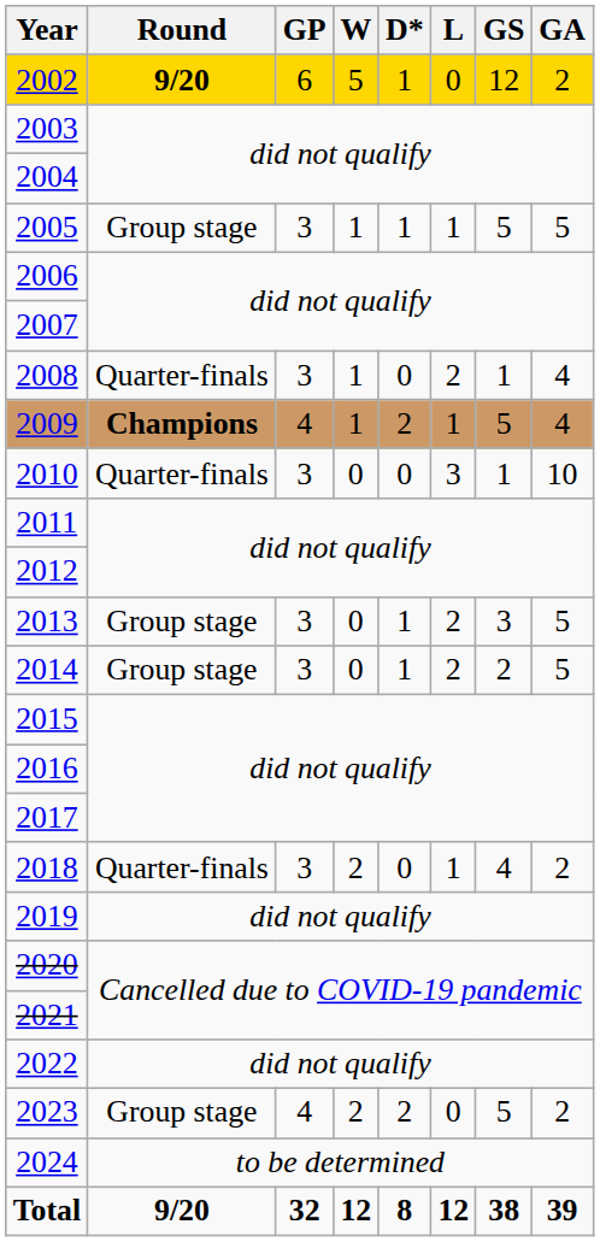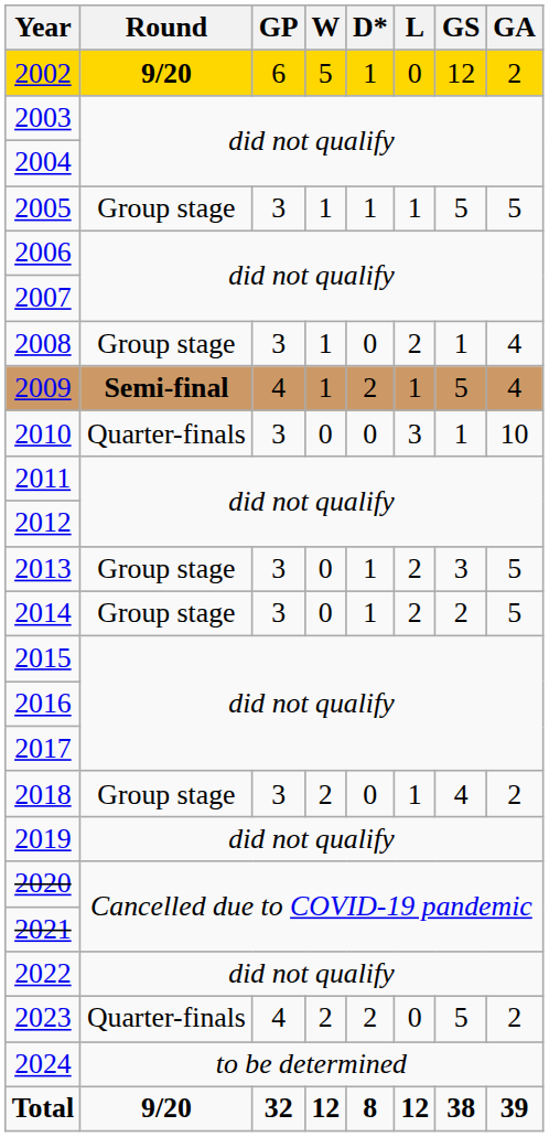2008 | Round: Quarter-finals -> Group stage
2009 | Round: Champions -> Semi-final
2018 | Round: Quarter-finals -> Group stage
2023 | Round: Group stage -> Quarter-finals
